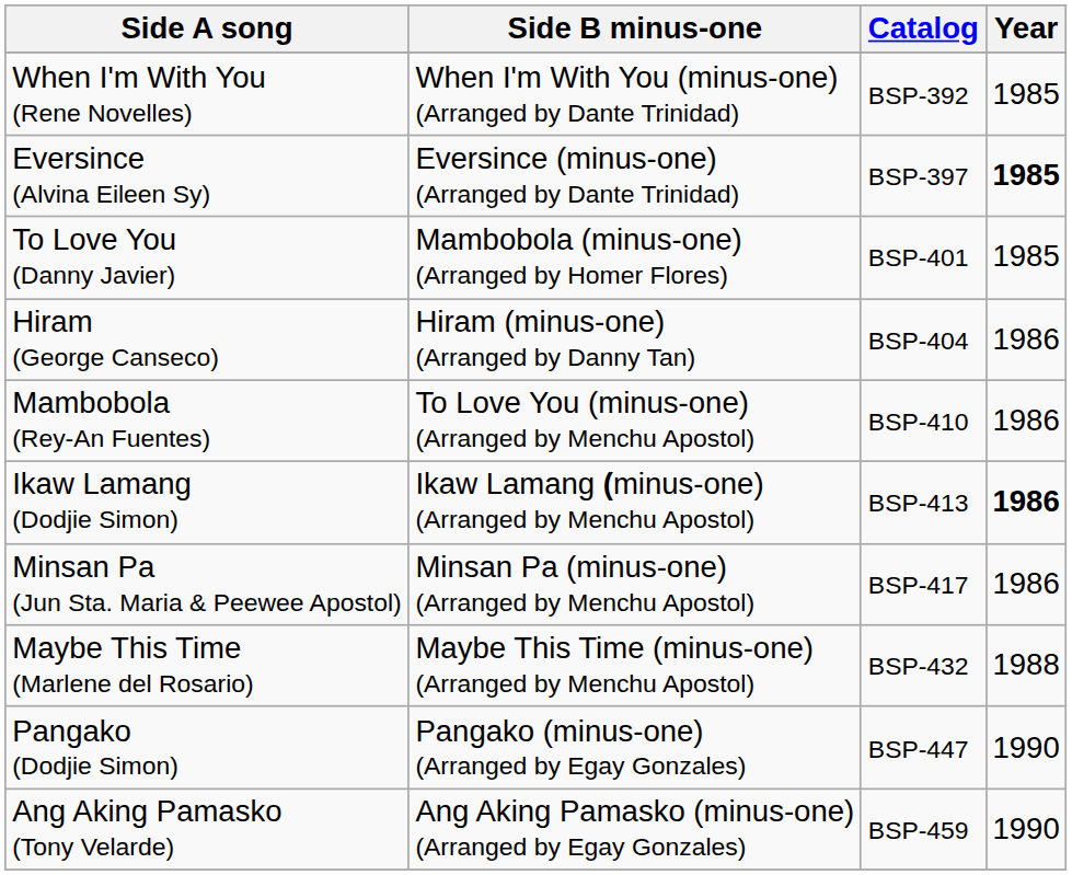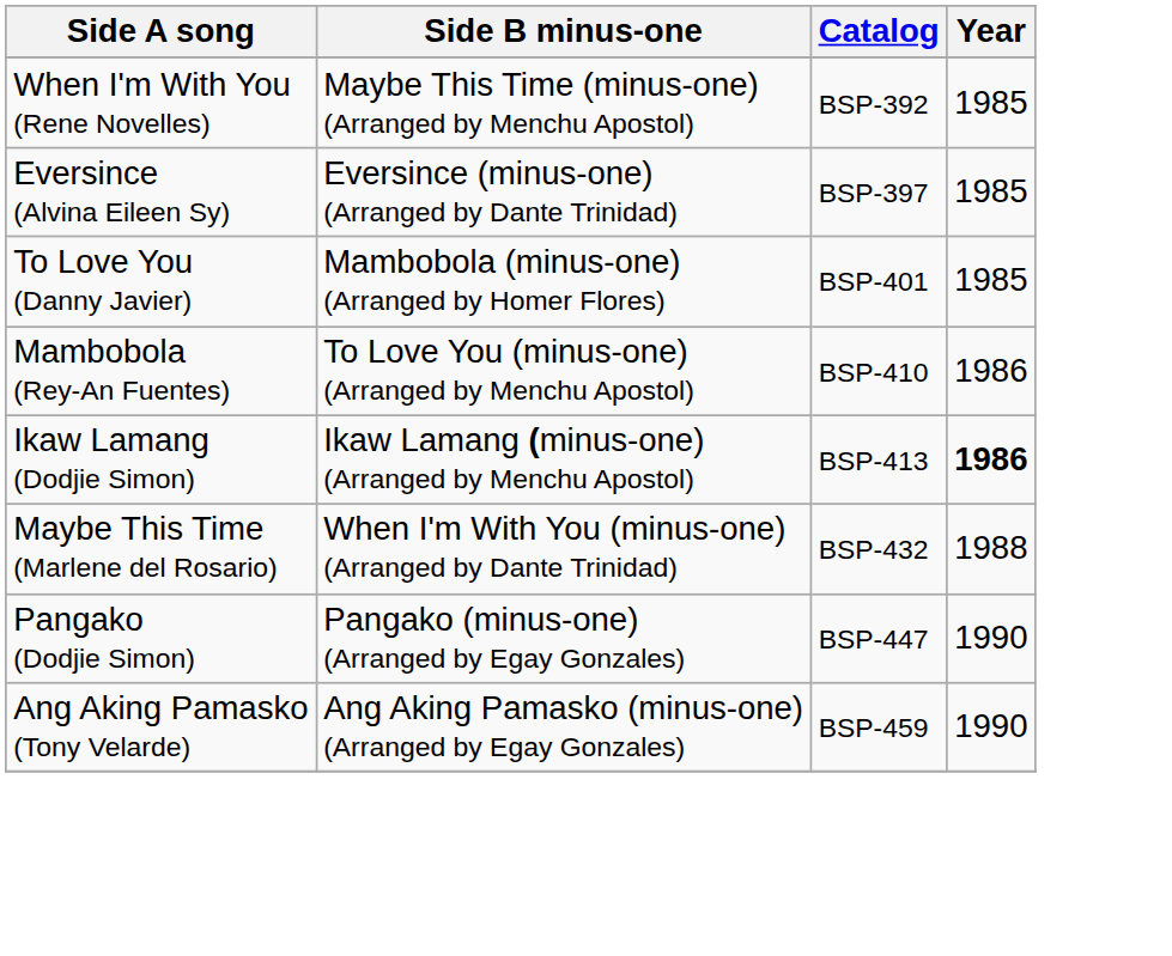When I'm With You (Rene Novelles) | Side B minus-one: When I'm With You (minus-one) (Arranged by Dante Trinidad) -> Maybe This Time (minus-one) (Arranged by Menchu Apostol)
Eversince (Alvina Eileen Sy) | Year: bold -> normal
- row: Hiram (George Canseco) | Hiram (minus-one) (Arranged by Danny Tan) | BSP-404 | 1986
- row: Minsan Pa (Jun Sta. Maria & Peewee Apostol) | Minsan Pa (minus-one) (Arranged by Menchu Apostol) | BSP-417 | 1986
Maybe This Time (Marlene del Rosario) | Side B minus-one: Maybe This Time (minus-one) (Arranged by Menchu Apostol) -> When I'm With You (minus-one) (Arranged by Dante Trinidad)
